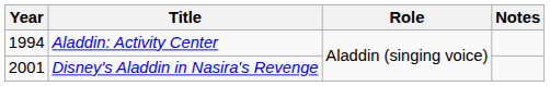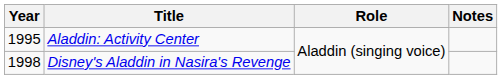Aladdin: Activity Center | Year: 1994 -> 1995
Disney's Aladdin in Nasira's Revenge | Year: 2001 -> 1998
